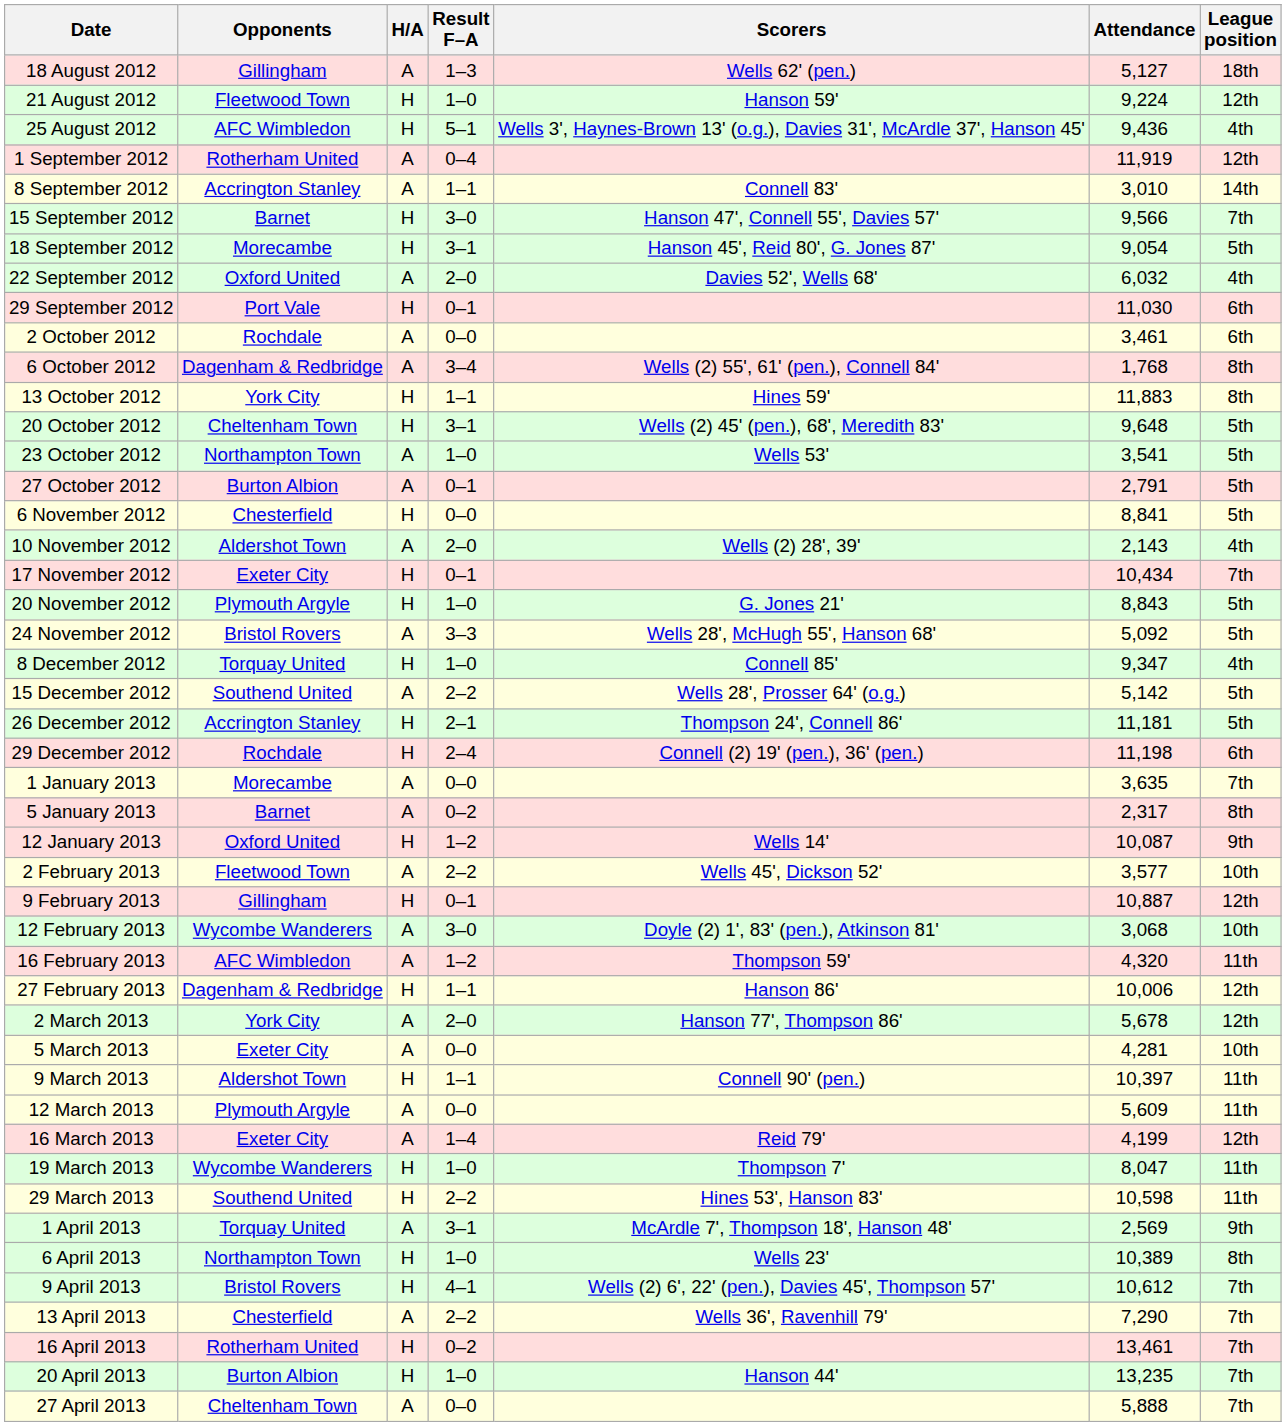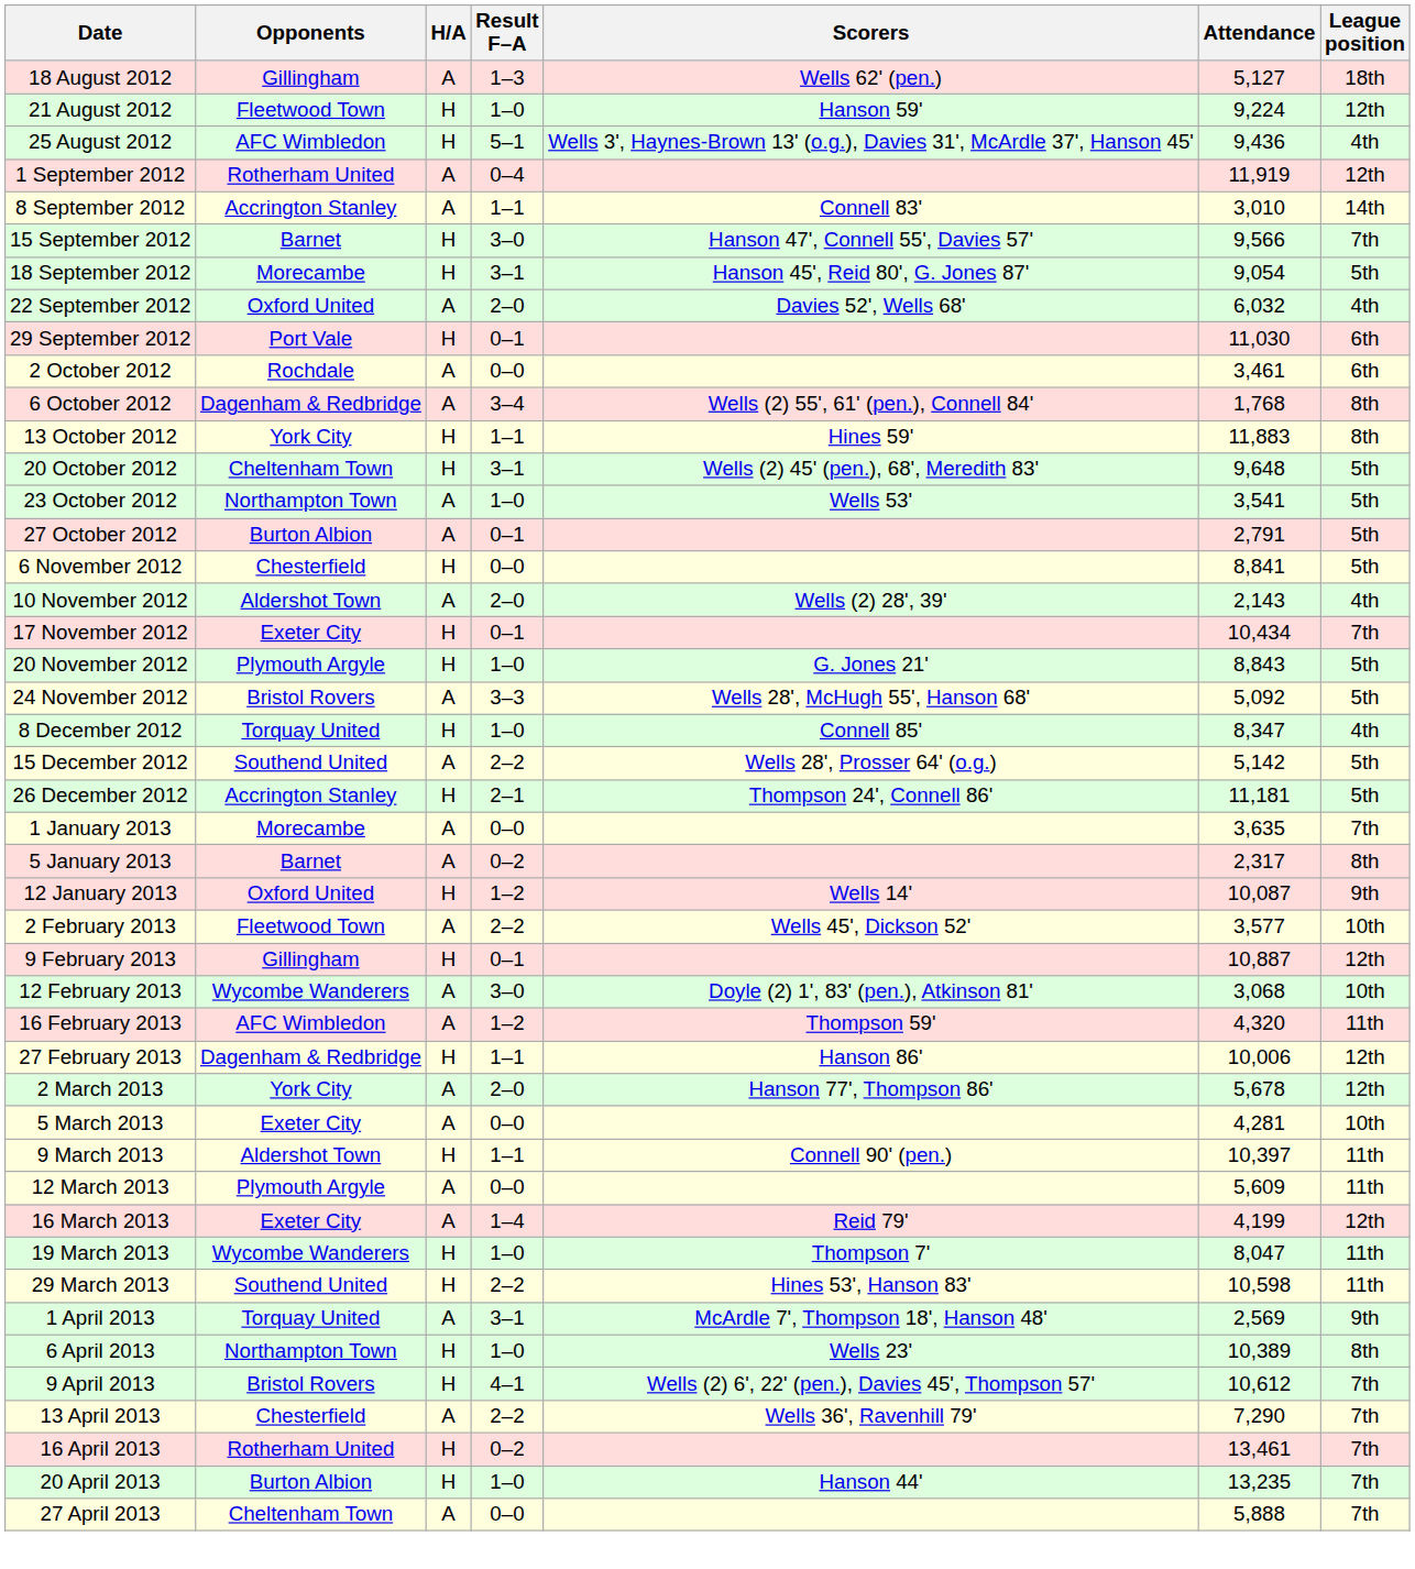8 December 2012 | Attendance: 9,347 -> 8,347
- row: 29 December 2012 | Rochdale | H | 2–4 | Connell (2) 19' (pen.), 36' (pen.) | 11,198 | 6th
